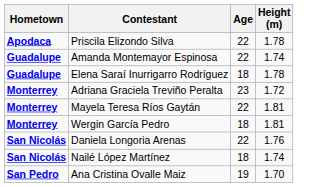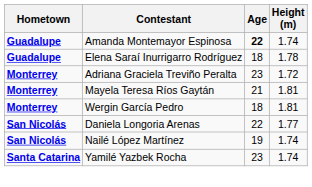- row: Apodaca | Priscila Elizondo Silva | 22 | 1.78
Amanda Montemayor Espinosa | Age: normal -> bold
Mayela Teresa Ríos Gaytán | Age: 22 -> 21
Daniela Longoria Arenas | Height (m): 1.76 -> 1.77
Nailé López Martínez | Age: 18 -> 19
- row: San Pedro | Ana Cristina Ovalle Maiz | 19 | 1.70
+ row: Santa Catarina | Yamilé Yazbek Rocha | 23 | 1.74
